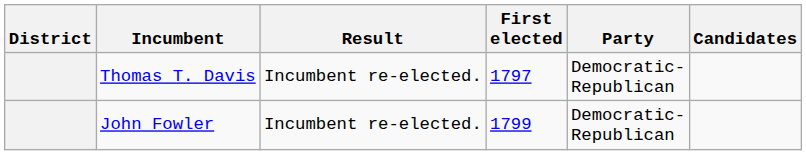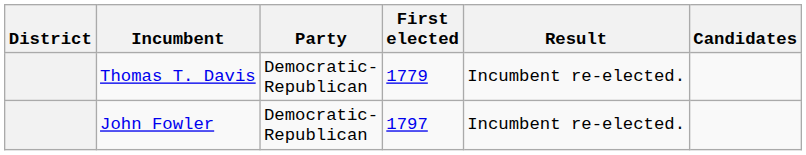columns swapped: Party <-> Result
Thomas T. Davis | First elected: 1797 -> 1779
John Fowler | First elected: 1799 -> 1797
